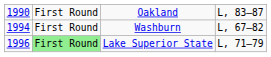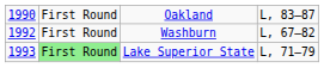Washburn | column 1: 1994 -> 1992
Lake Superior State | column 1: 1996 -> 1993
